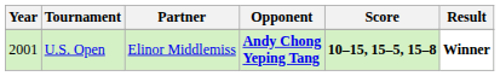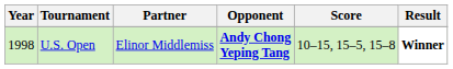U.S. Open | Year: 2001 -> 1998
U.S. Open | Score: bold -> normal
